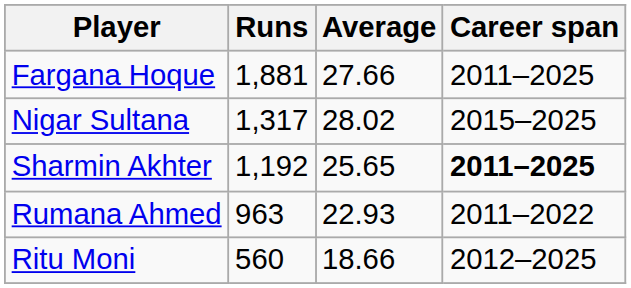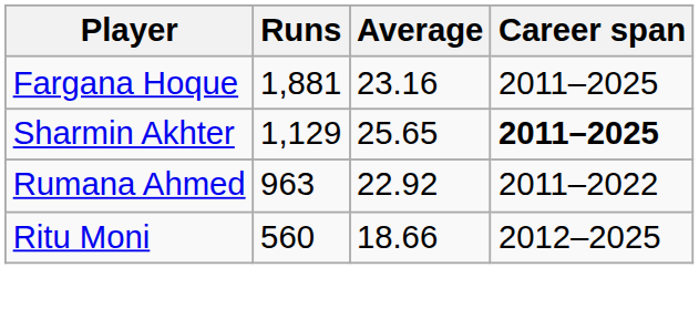Fargana Hoque | Average: 27.66 -> 23.16
- row: Nigar Sultana | 1,317 | 28.02 | 2015–2025
Sharmin Akhter | Runs: 1,192 -> 1,129
Rumana Ahmed | Average: 22.93 -> 22.92
